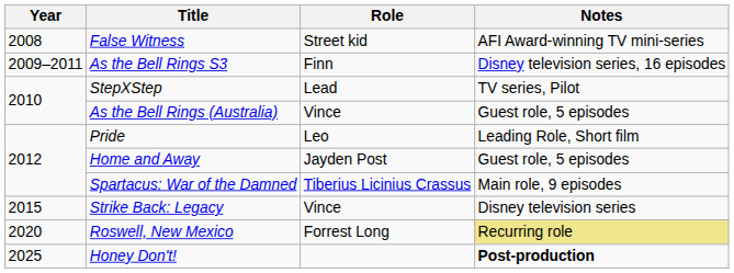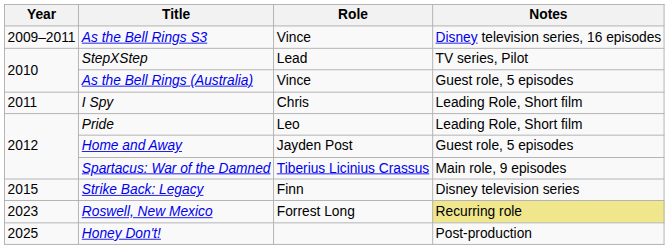- row: 2008 | False Witness | Street kid | AFI Award-winning TV mini-series
As the Bell Rings S3 | Role: Finn -> Vince
+ row: 2011 | I Spy | Chris | Leading Role, Short film
Strike Back: Legacy | Role: Vince -> Finn
Roswell, New Mexico | Year: 2020 -> 2023
Honey Don't! | Notes: bold -> normal
